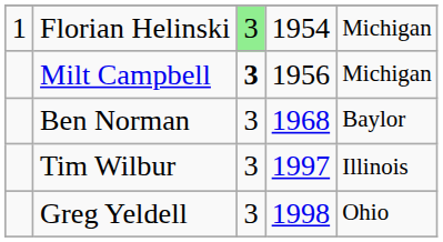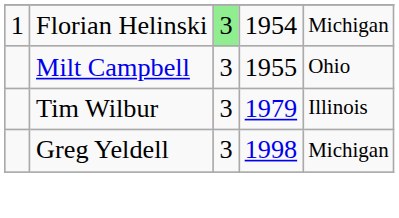Milt Campbell | column 3: bold -> normal
Milt Campbell | column 4: 1956 -> 1955
Milt Campbell | column 5: Michigan -> Ohio
- row: Ben Norman | 3 | 1968 | Baylor
Tim Wilbur | column 4: 1997 -> 1979
Greg Yeldell | column 5: Ohio -> Michigan
